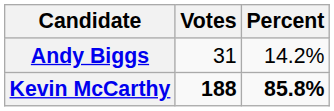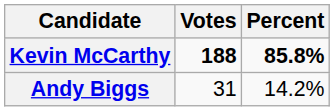rows swapped: Kevin McCarthy <-> Andy Biggs
